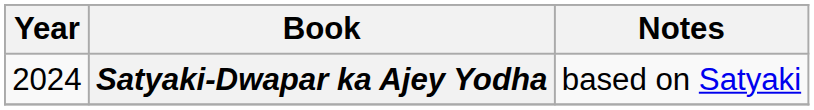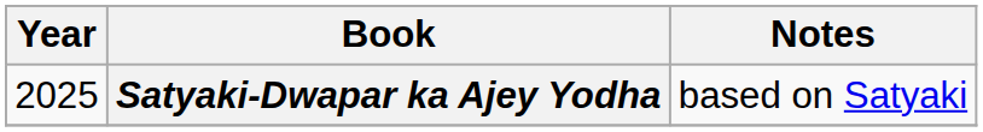Satyaki-Dwapar ka Ajey Yodha | Year: 2024 -> 2025
